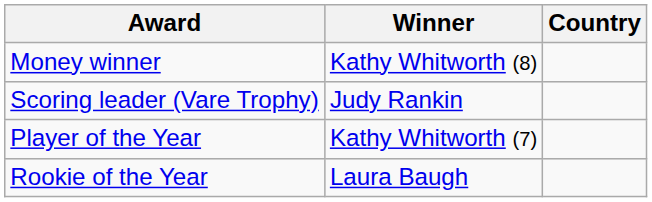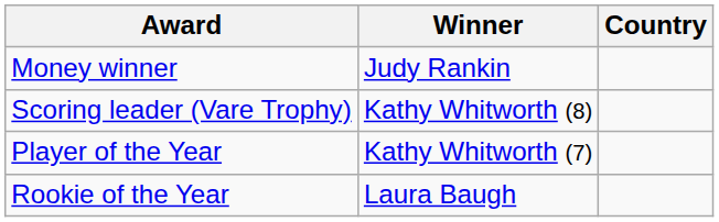Money winner | Winner: Kathy Whitworth (8) -> Judy Rankin
Scoring leader (Vare Trophy) | Winner: Judy Rankin -> Kathy Whitworth (8)
